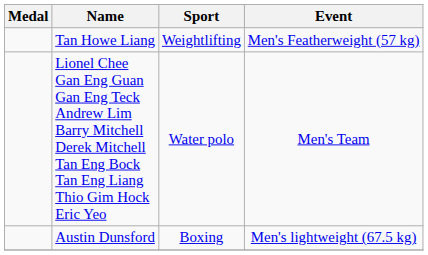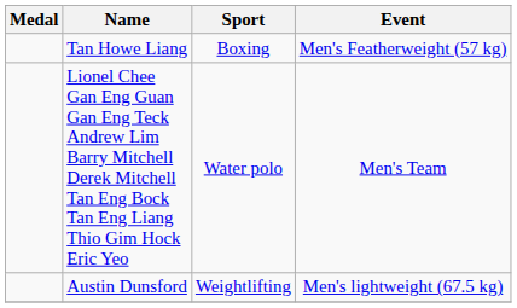Tan Howe Liang | Sport: Weightlifting -> Boxing
Austin Dunsford | Sport: Boxing -> Weightlifting
